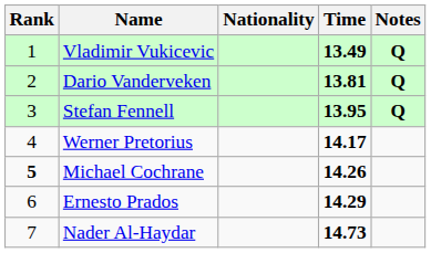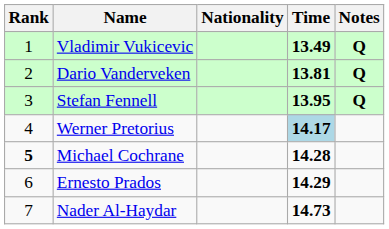Werner Pretorius | Time: no background -> lightblue background
Michael Cochrane | Time: 14.26 -> 14.28
